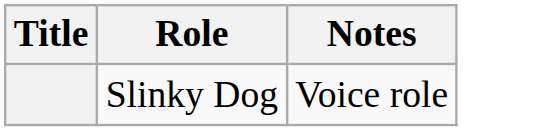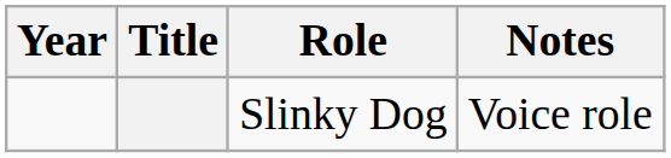+ column: Year
